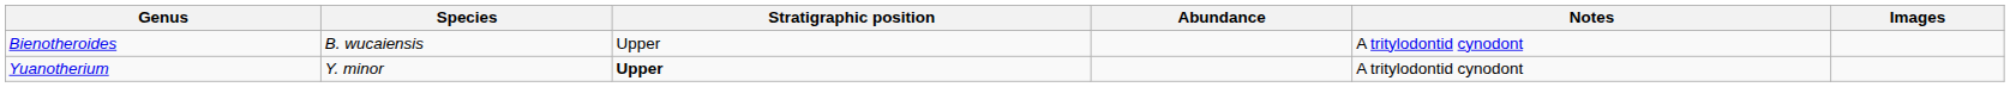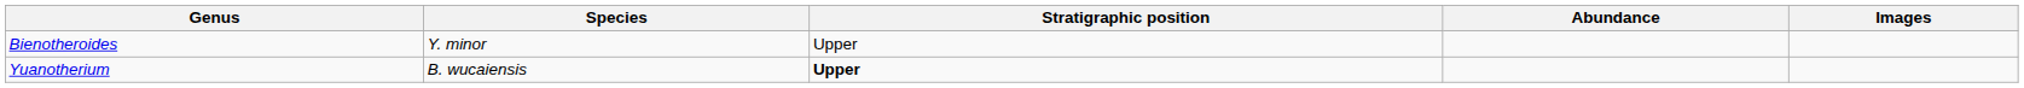- column: Notes | A tritylodontid cynodont | A tritylodontid cynodont
Bienotheroides | Species: B. wucaiensis -> Y. minor
Yuanotherium | Species: Y. minor -> B. wucaiensis
